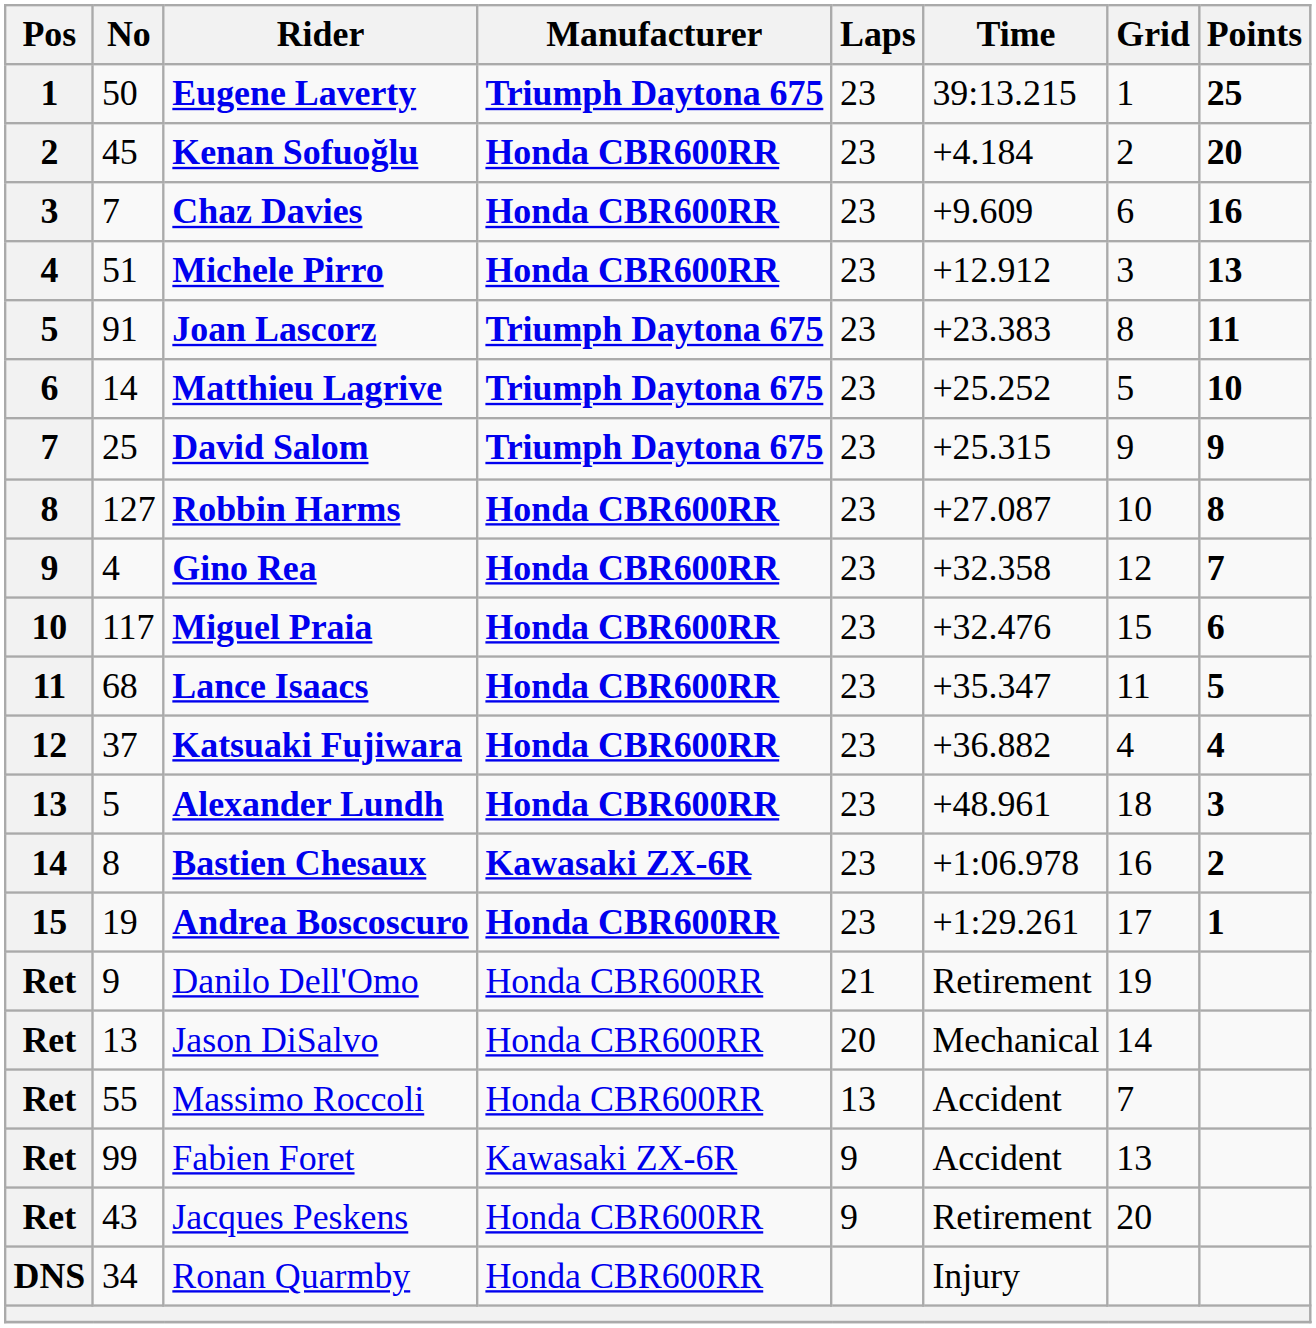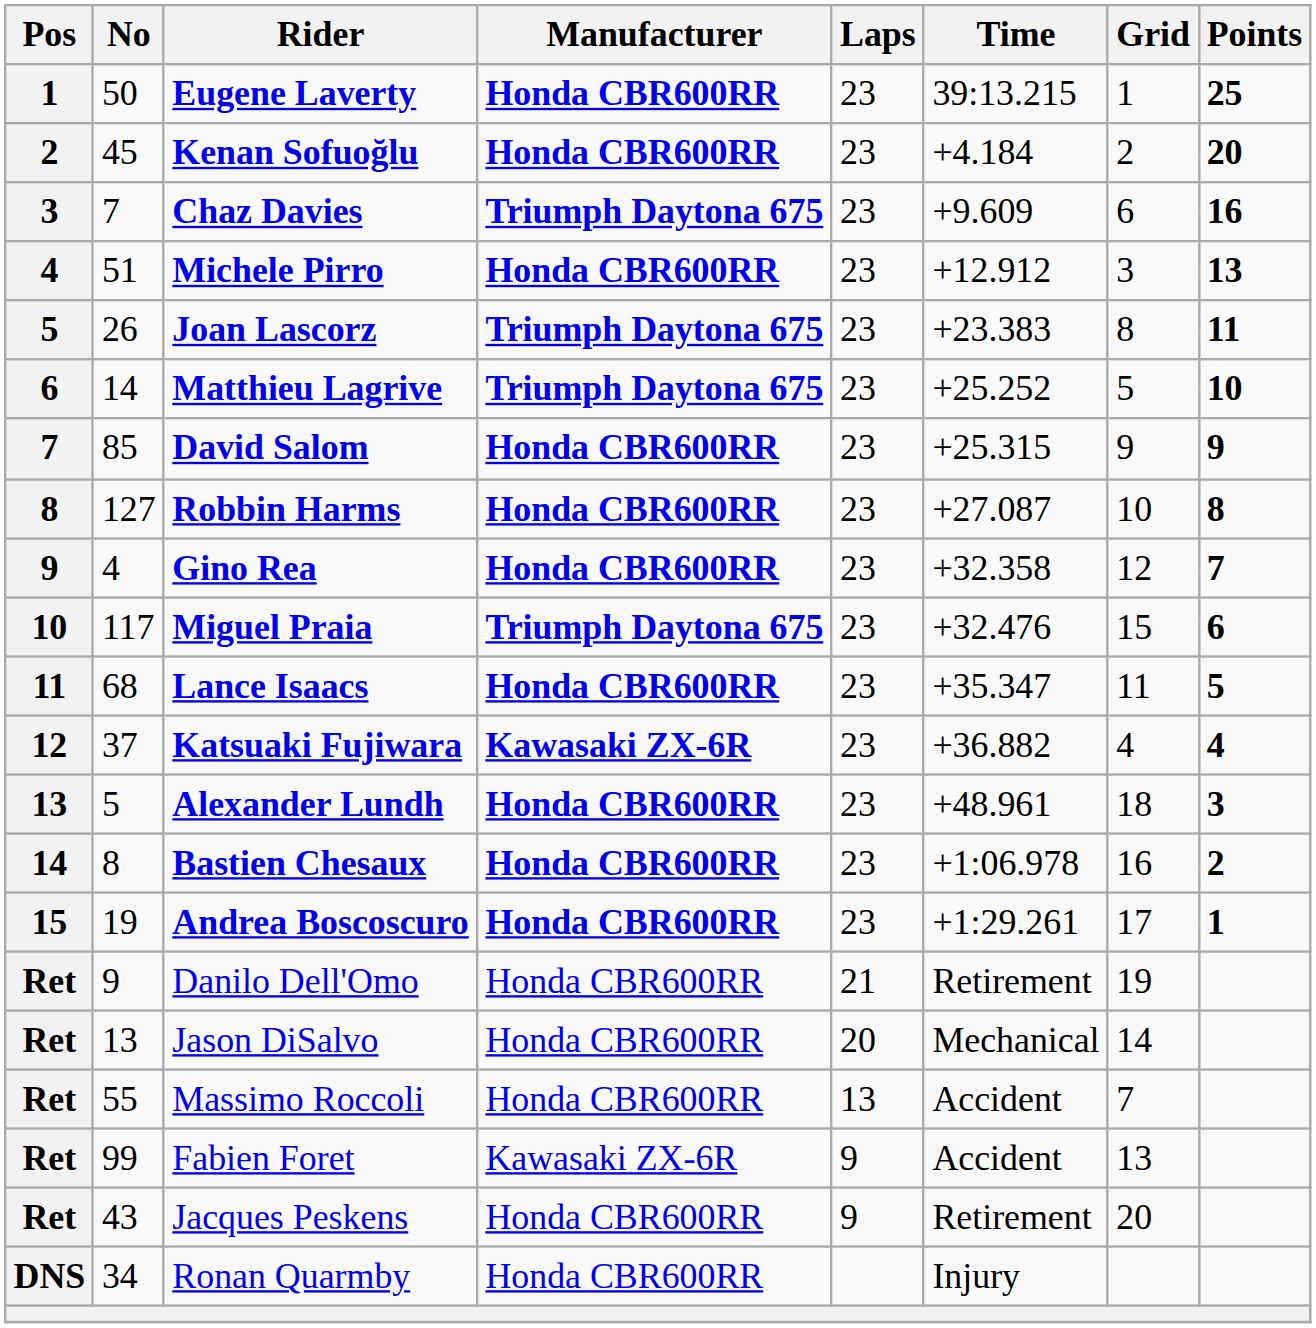Eugene Laverty | Manufacturer: Triumph Daytona 675 -> Honda CBR600RR
Chaz Davies | Manufacturer: Honda CBR600RR -> Triumph Daytona 675
Joan Lascorz | No: 91 -> 26
David Salom | No: 25 -> 85
David Salom | Manufacturer: Triumph Daytona 675 -> Honda CBR600RR
Miguel Praia | Manufacturer: Honda CBR600RR -> Triumph Daytona 675
Katsuaki Fujiwara | Manufacturer: Honda CBR600RR -> Kawasaki ZX-6R
Bastien Chesaux | Manufacturer: Kawasaki ZX-6R -> Honda CBR600RR
